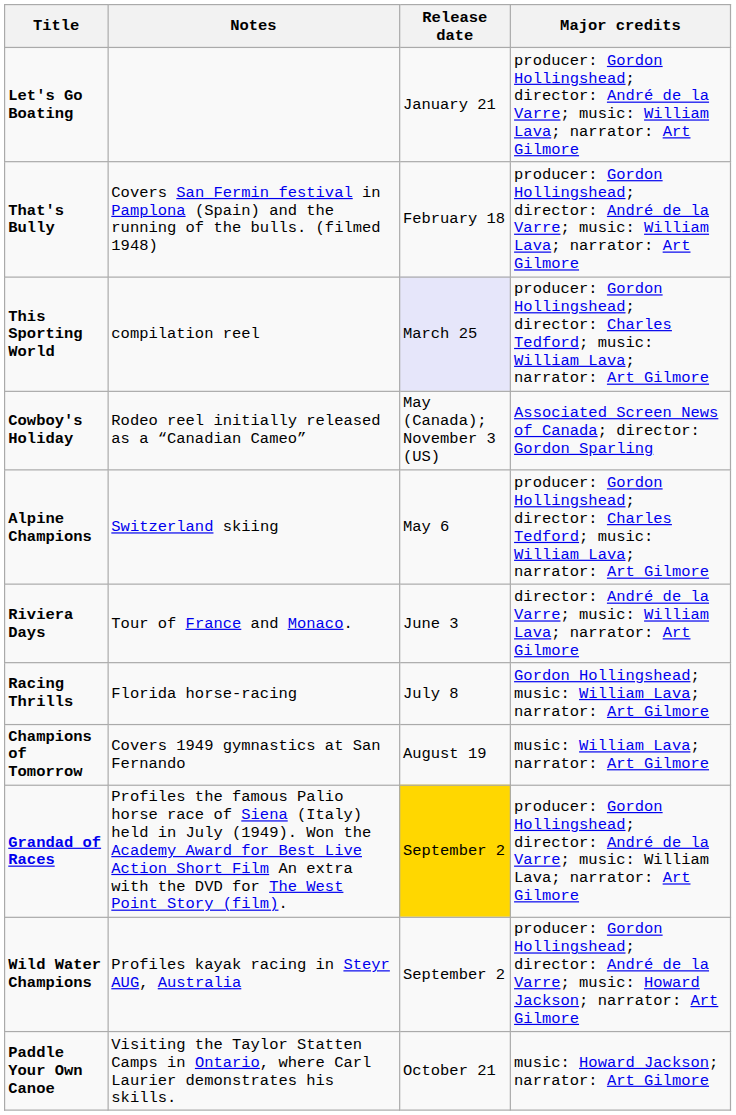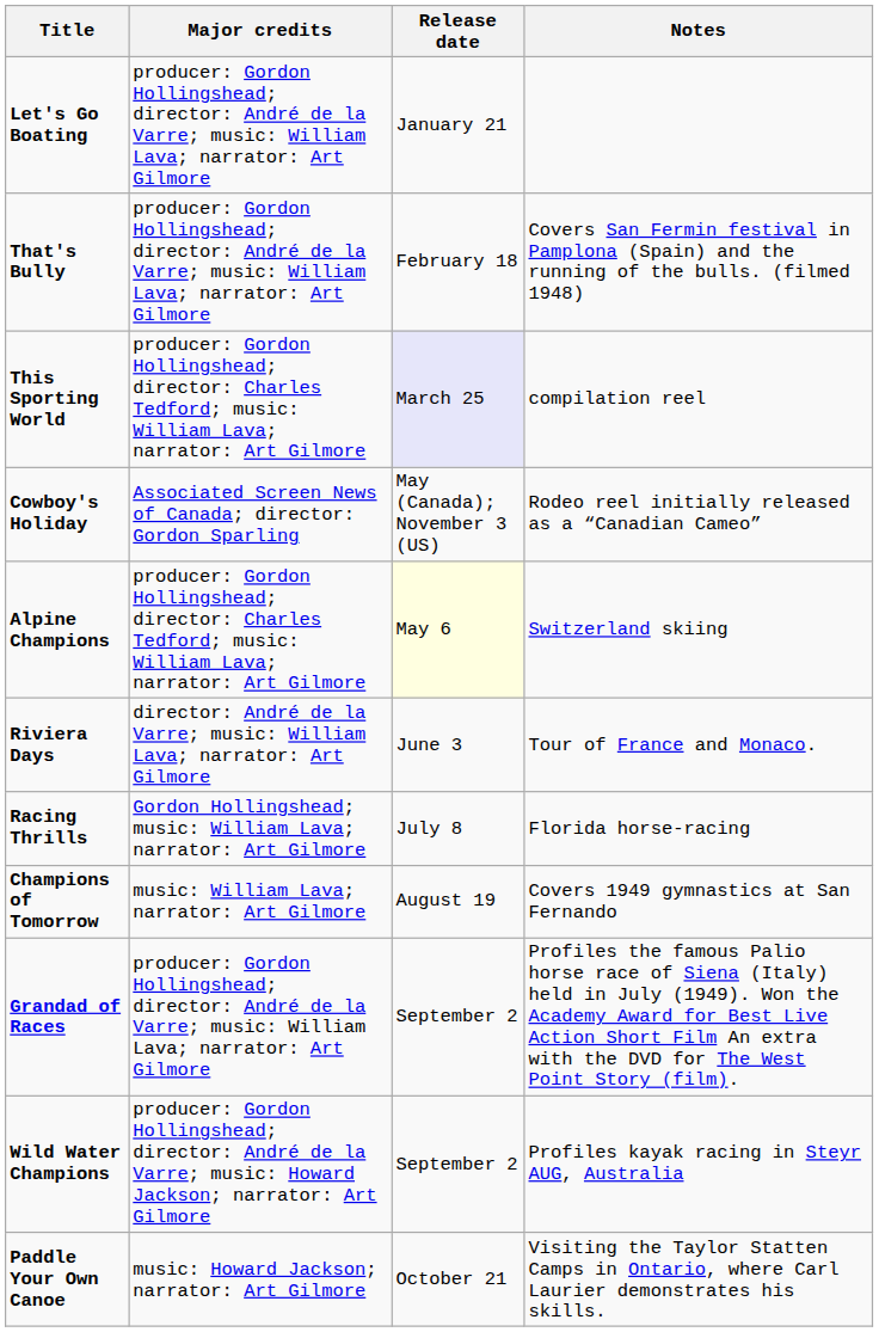columns swapped: Major credits <-> Notes
Alpine Champions | Release date: no background -> lightyellow background
Grandad of Races | Release date: gold background -> no background
